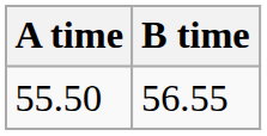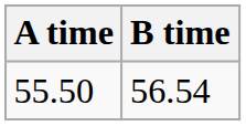55.50 | B time: 56.55 -> 56.54
